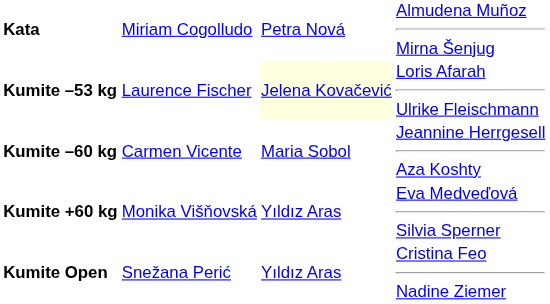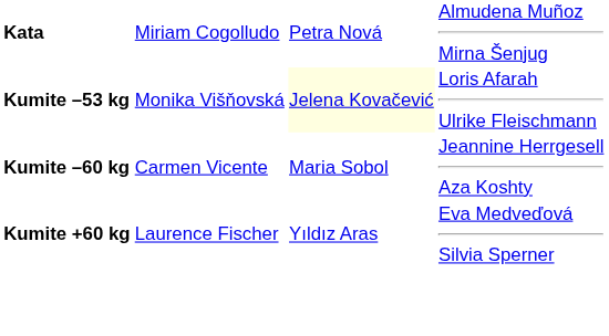Kumite –53 kg | column 2: Laurence Fischer -> Monika Višňovská
Kumite +60 kg | column 2: Monika Višňovská -> Laurence Fischer
- row: Kumite Open | Snežana Perić | Yıldız Aras | Cristina Feo Nadine Ziemer
